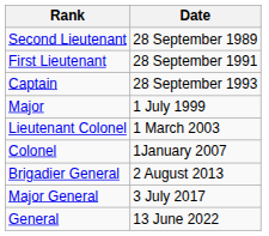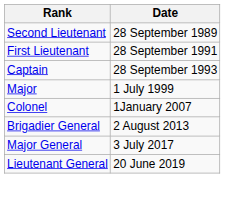- row: Lieutenant Colonel | 1 March 2003
+ row: Lieutenant General | 20 June 2019
- row: General | 13 June 2022
